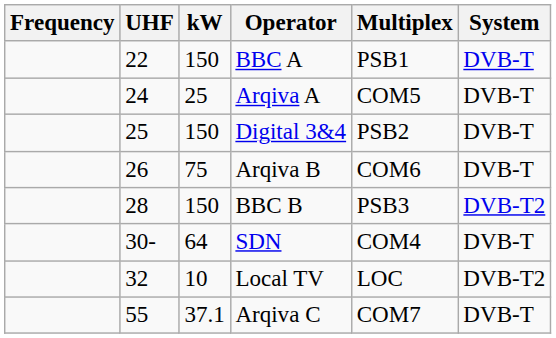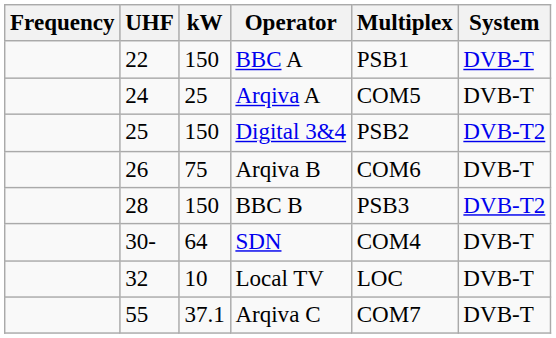Digital 3&4 | System: DVB-T -> DVB-T2
Local TV | System: DVB-T2 -> DVB-T
